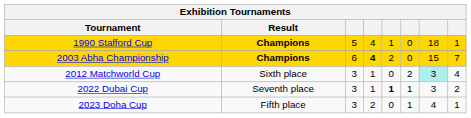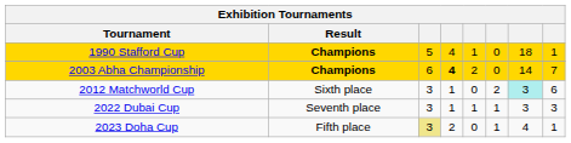2003 Abha Championship | column 7: 15 -> 14
2012 Matchworld Cup | column 8: 4 -> 6
2022 Dubai Cup | column 5: bold -> normal
2022 Dubai Cup | column 8: 2 -> 3
2023 Doha Cup | column 3: no background -> khaki background
